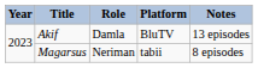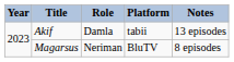Akif | Platform: BluTV -> tabii
Magarsus | Platform: tabii -> BluTV
